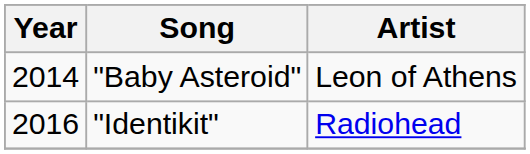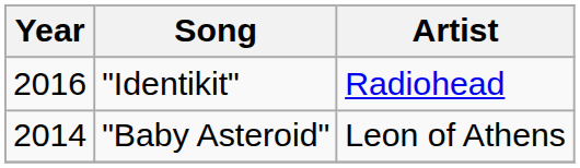rows swapped: "Baby Asteroid" <-> "Identikit"
